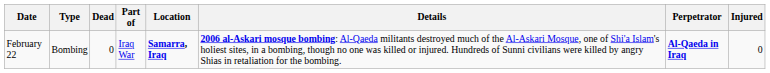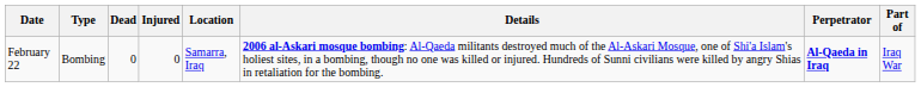columns swapped: Injured <-> Part of
February 22 | Location: bold -> normal
